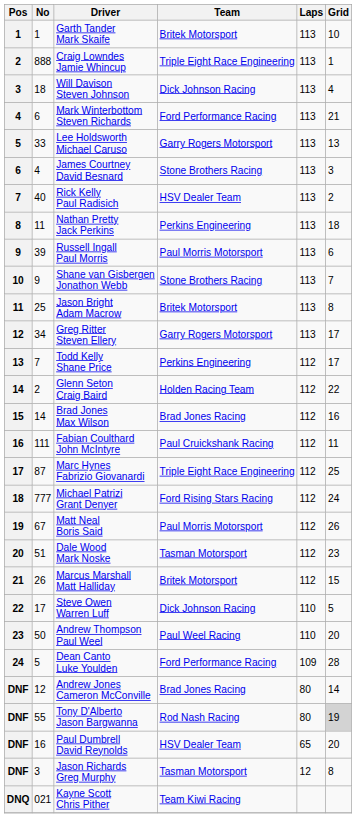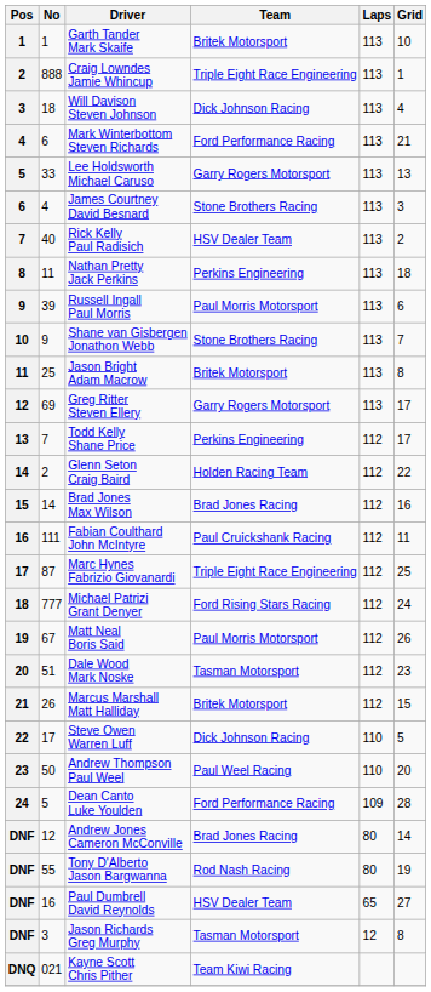Greg Ritter Steven Ellery | No: 34 -> 69
Tony D'Alberto Jason Bargwanna | Grid: lightgrey background -> no background
Paul Dumbrell David Reynolds | Grid: 20 -> 27
